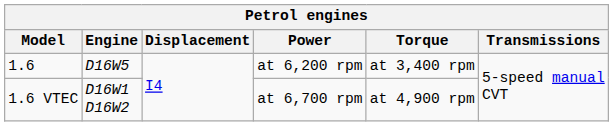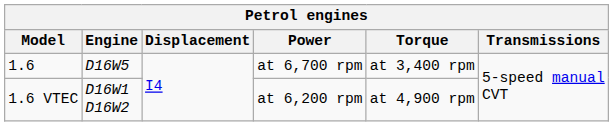1.6 | Power: at 6,200 rpm -> at 6,700 rpm
1.6 VTEC | Power: at 6,700 rpm -> at 6,200 rpm
